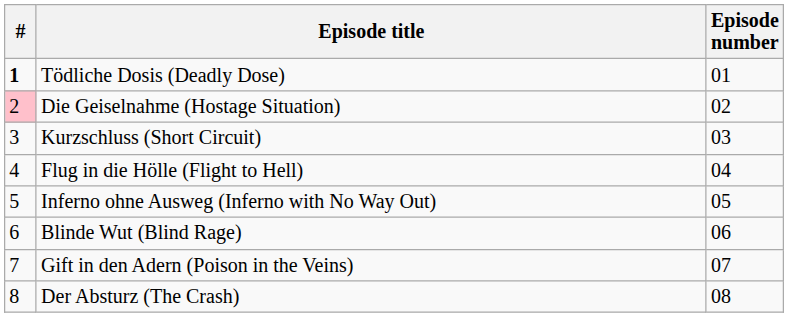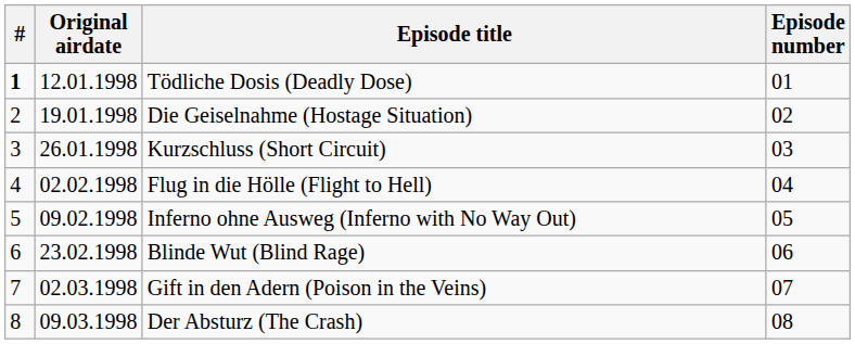+ column: Original airdate | 12.01.1998 | 19.01.1998 | 26.01.1998 | 02.02.1998 | 09.02.1998 | 23.02.1998 | 02.03.1998 | 09.03.1998
Die Geiselnahme (Hostage Situation) | #: pink background -> no background
